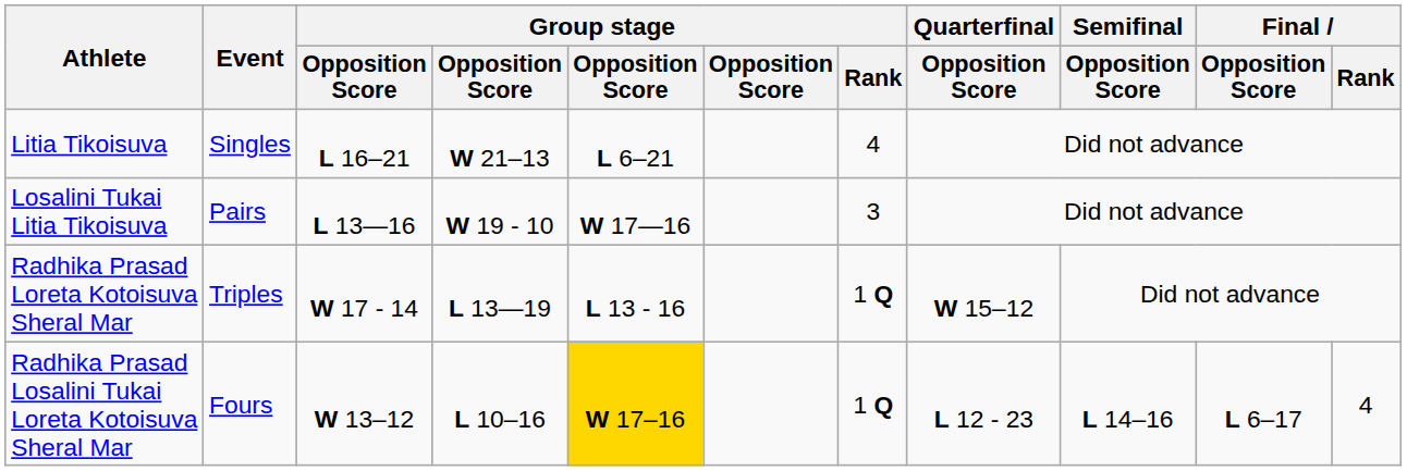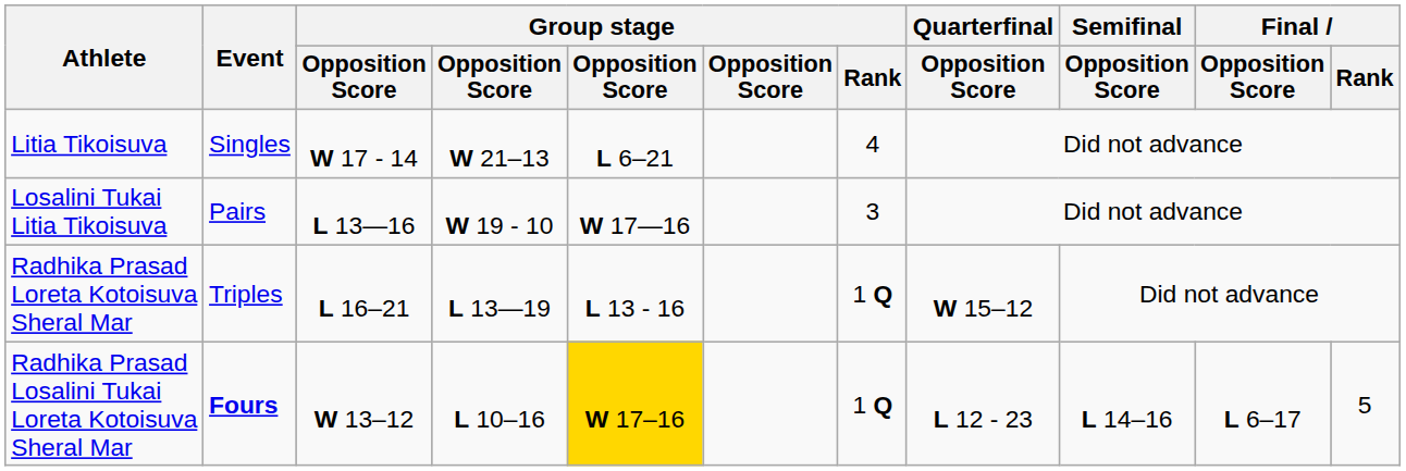Litia Tikoisuva | column 3: L 16–21 -> W 17 - 14
Radhika Prasad Loreta Kotoisuva Sheral Mar | column 3: W 17 - 14 -> L 16–21
Radhika Prasad Losalini Tukai Loreta Kotoisuva Sheral Mar | Event: normal -> bold
Radhika Prasad Losalini Tukai Loreta Kotoisuva Sheral Mar | Final / Rank: 4 -> 5
